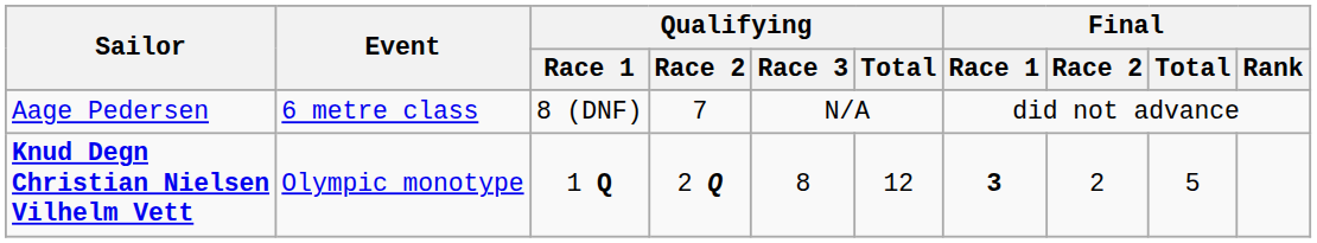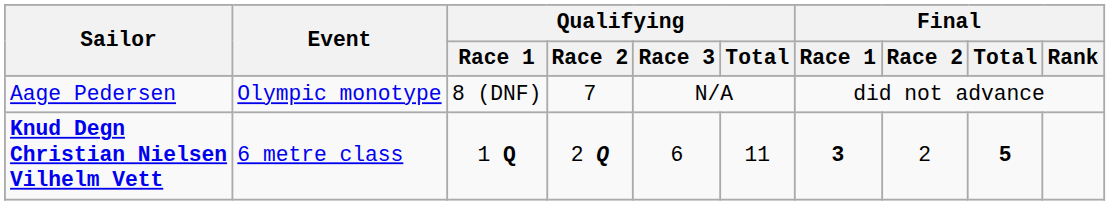Aage Pedersen | Event: 6 metre class -> Olympic monotype
Knud Degn Christian Nielsen Vilhelm Vett | Event: Olympic monotype -> 6 metre class
Knud Degn Christian Nielsen Vilhelm Vett | Qualifying / Race 3: 8 -> 6
Knud Degn Christian Nielsen Vilhelm Vett | Qualifying / Total: 12 -> 11
Knud Degn Christian Nielsen Vilhelm Vett | Final / Total: normal -> bold
